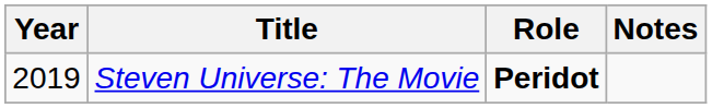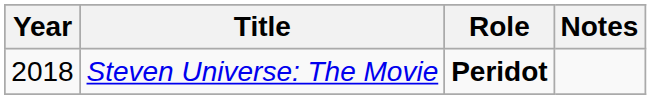Steven Universe: The Movie | Year: 2019 -> 2018
